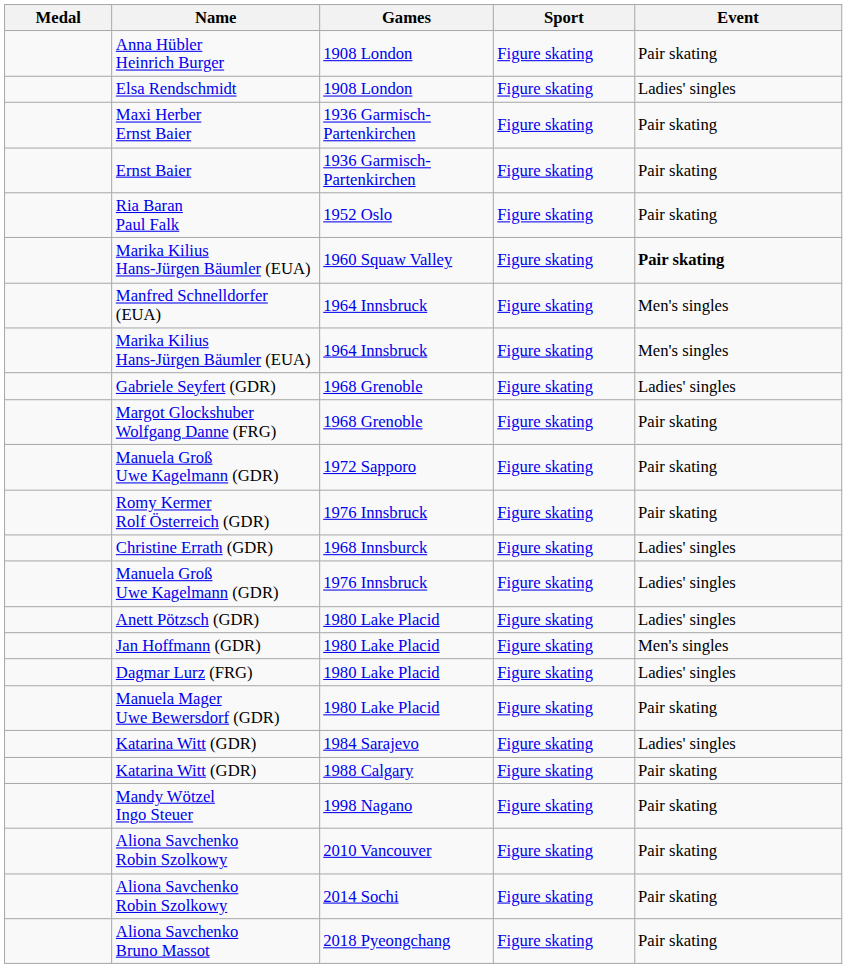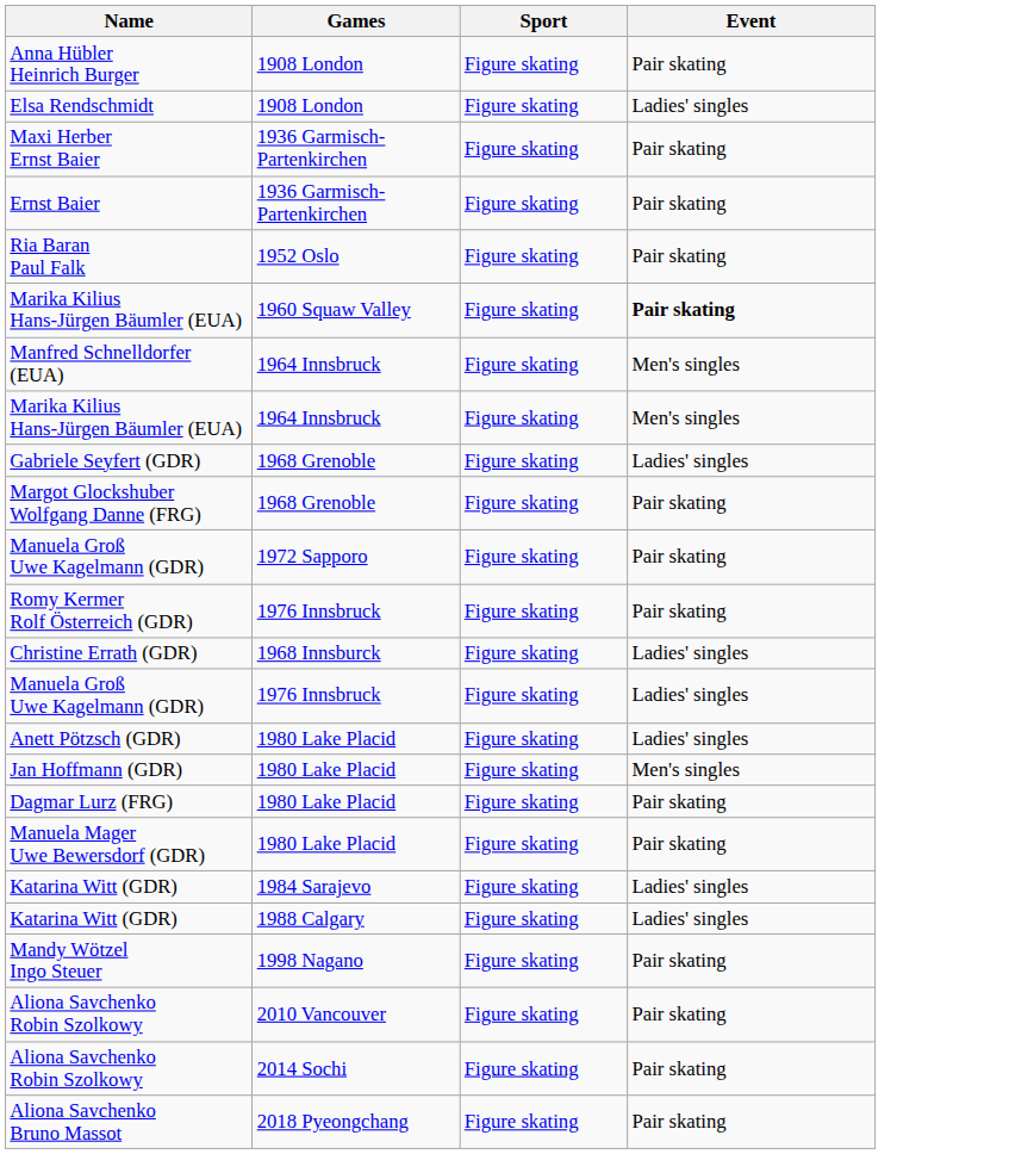- column: Medal
Dagmar Lurz (FRG) | Event: Ladies' singles -> Pair skating
Katarina Witt (GDR) / 1988 Calgary | Event: Pair skating -> Ladies' singles
